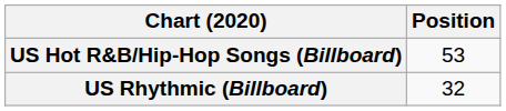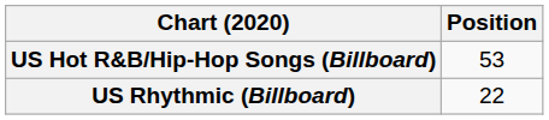US Rhythmic (Billboard) | Position: 32 -> 22
